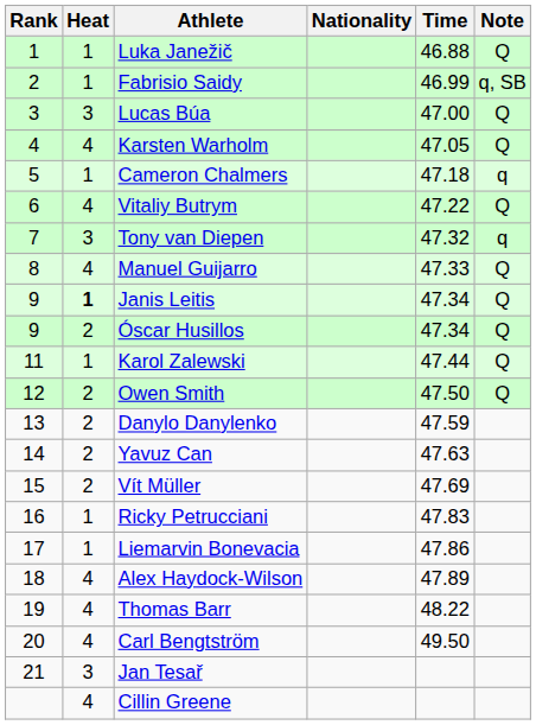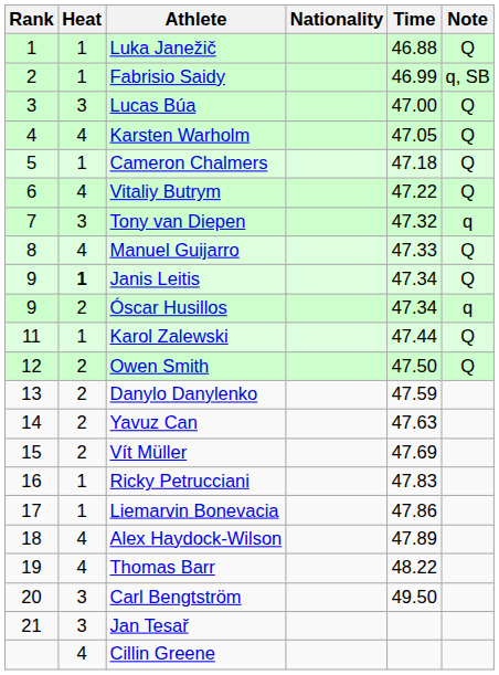Cameron Chalmers | Note: q -> Q
Óscar Husillos | Note: Q -> q
Carl Bengtström | Heat: 4 -> 3
